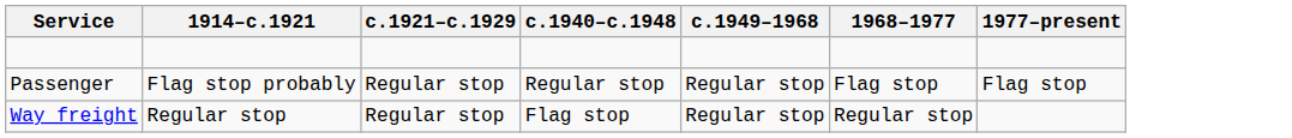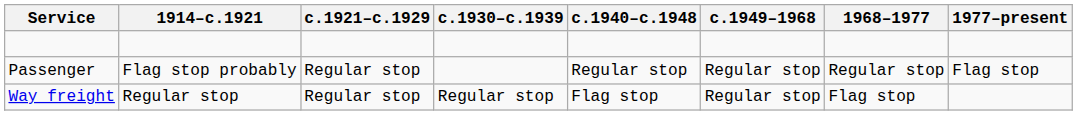+ column: c.1930–c.1939 | Regular stop
Passenger | 1968–1977: Flag stop -> Regular stop
Way freight | 1968–1977: Regular stop -> Flag stop
